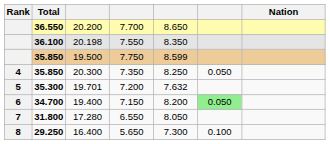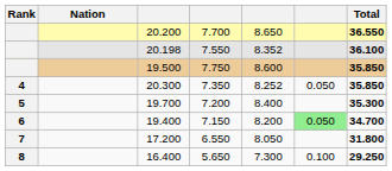columns swapped: Nation <-> Total
7.550 | column 5: 8.350 -> 8.352
7.750 | column 5: 8.599 -> 8.600
7.350 | column 5: 8.250 -> 8.252
7.200 | column 3: 19.701 -> 19.700
7.200 | column 5: 7.632 -> 8.400
6.550 | column 3: 17.280 -> 17.200
